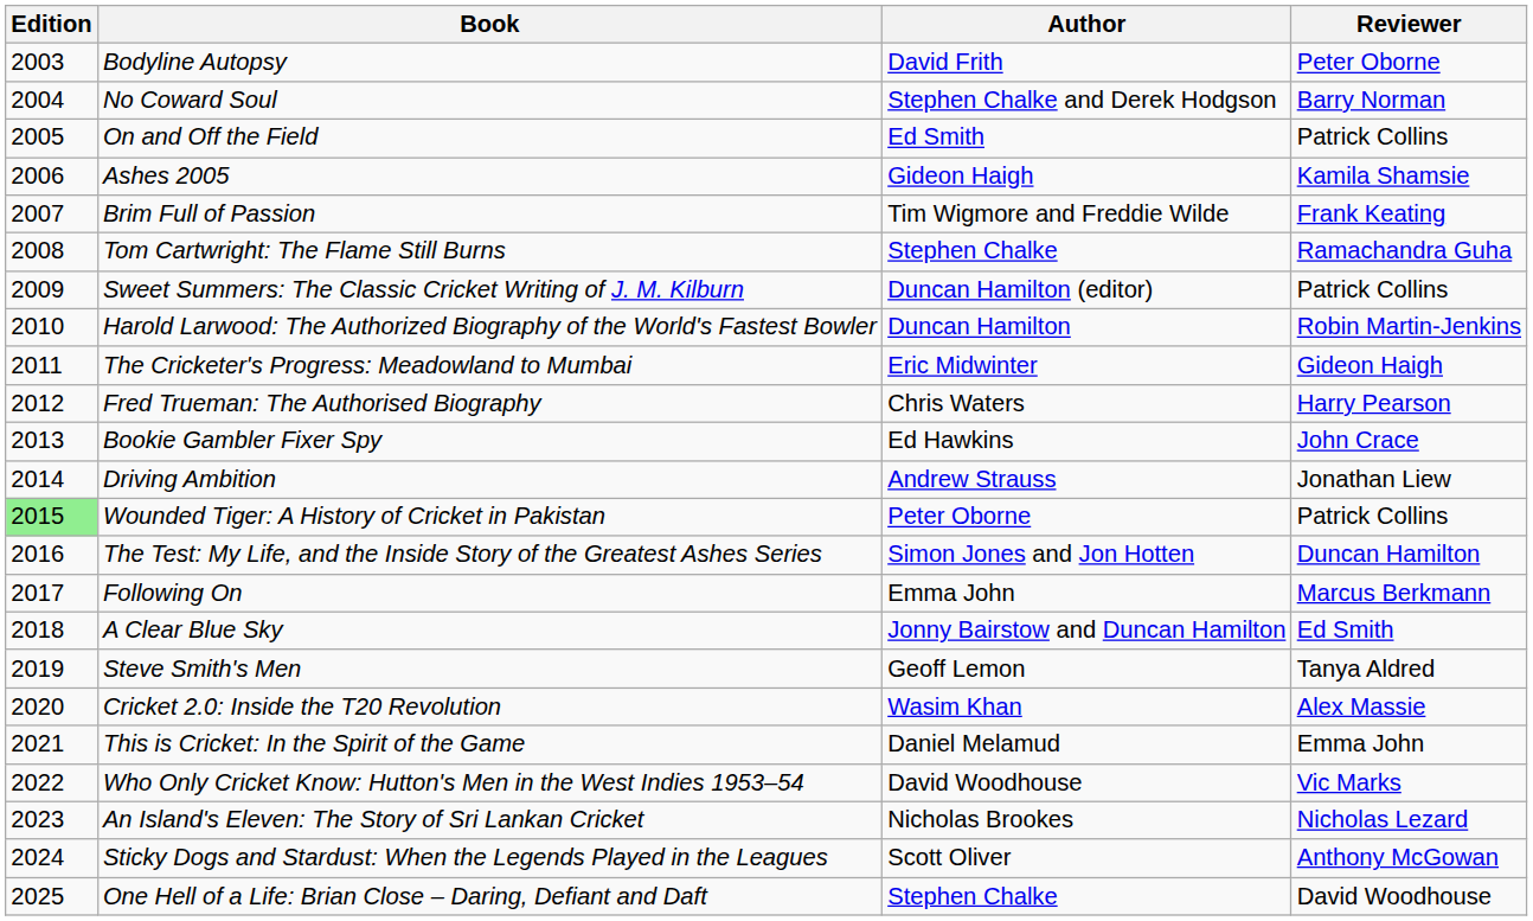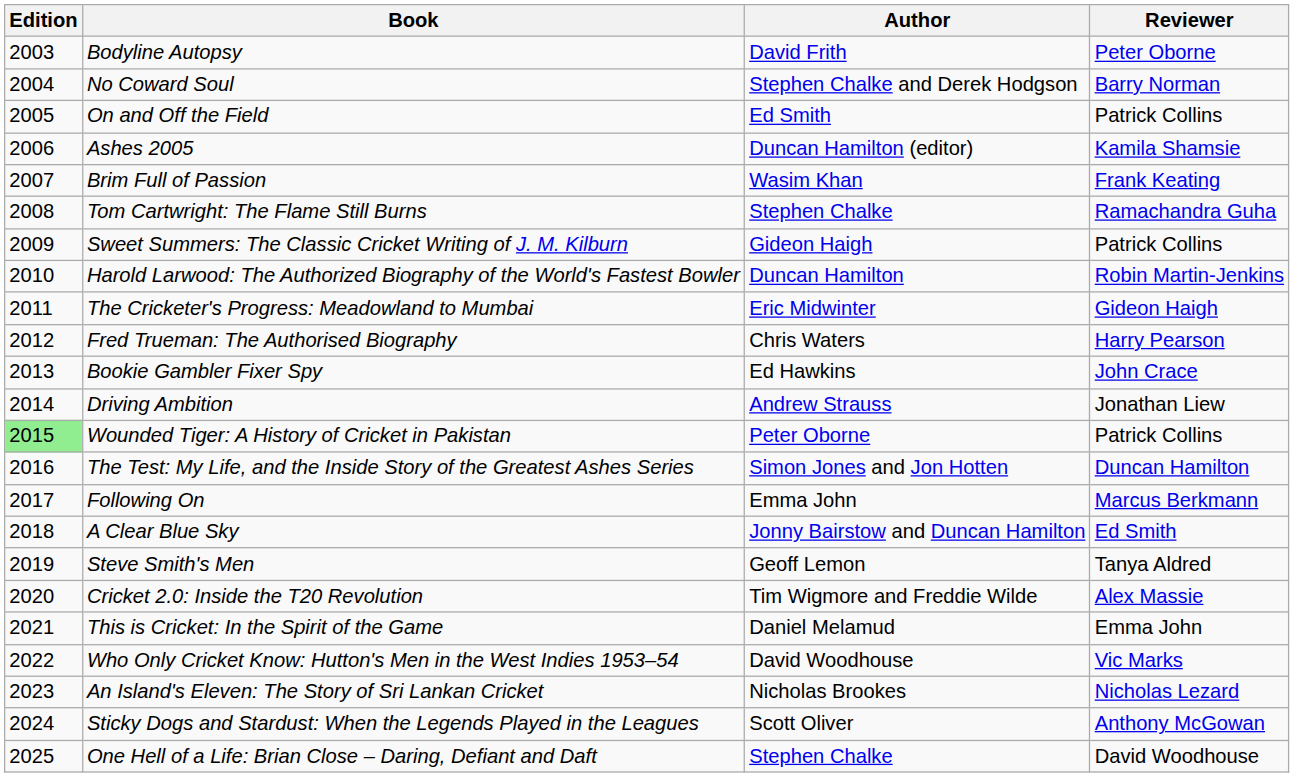Ashes 2005 | Author: Gideon Haigh -> Duncan Hamilton (editor)
Brim Full of Passion | Author: Tim Wigmore and Freddie Wilde -> Wasim Khan
Sweet Summers: The Classic Cricket Writing of J. M. Kilburn | Author: Duncan Hamilton (editor) -> Gideon Haigh
Cricket 2.0: Inside the T20 Revolution | Author: Wasim Khan -> Tim Wigmore and Freddie Wilde
